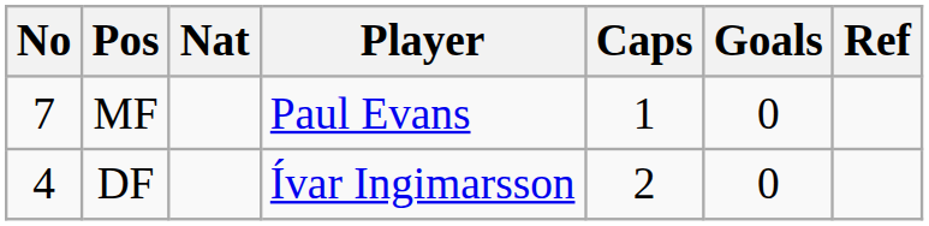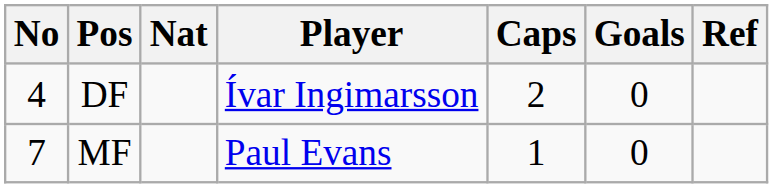rows swapped: DF <-> MF
